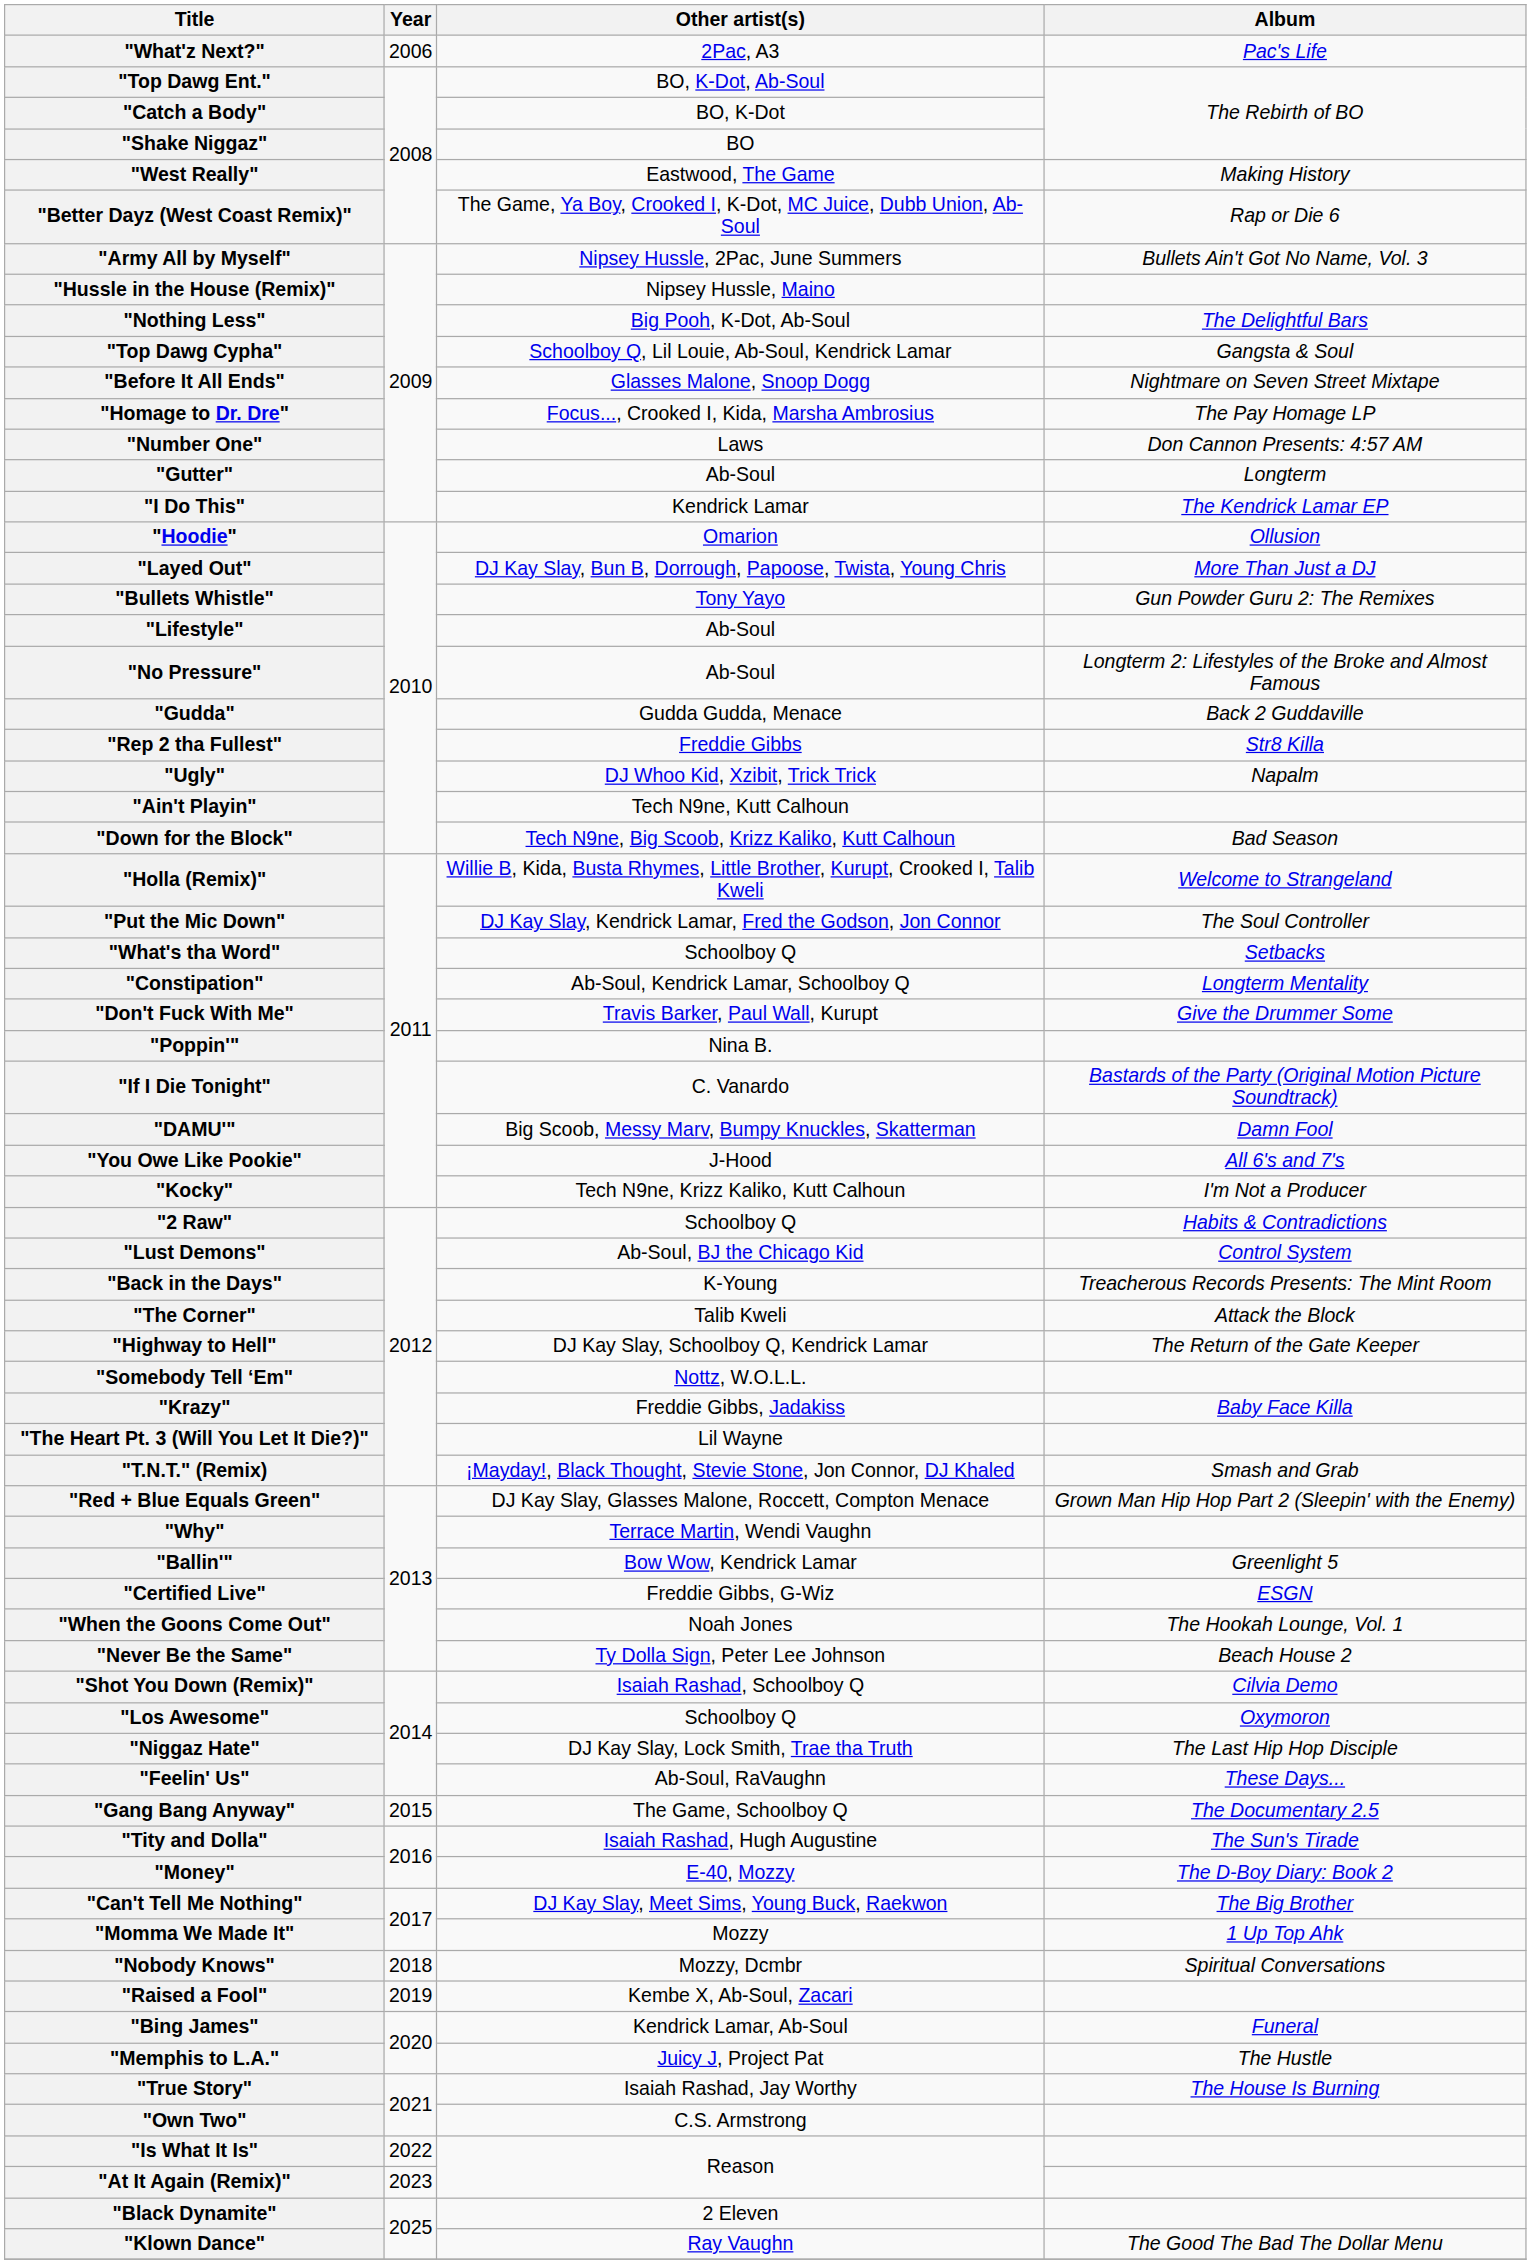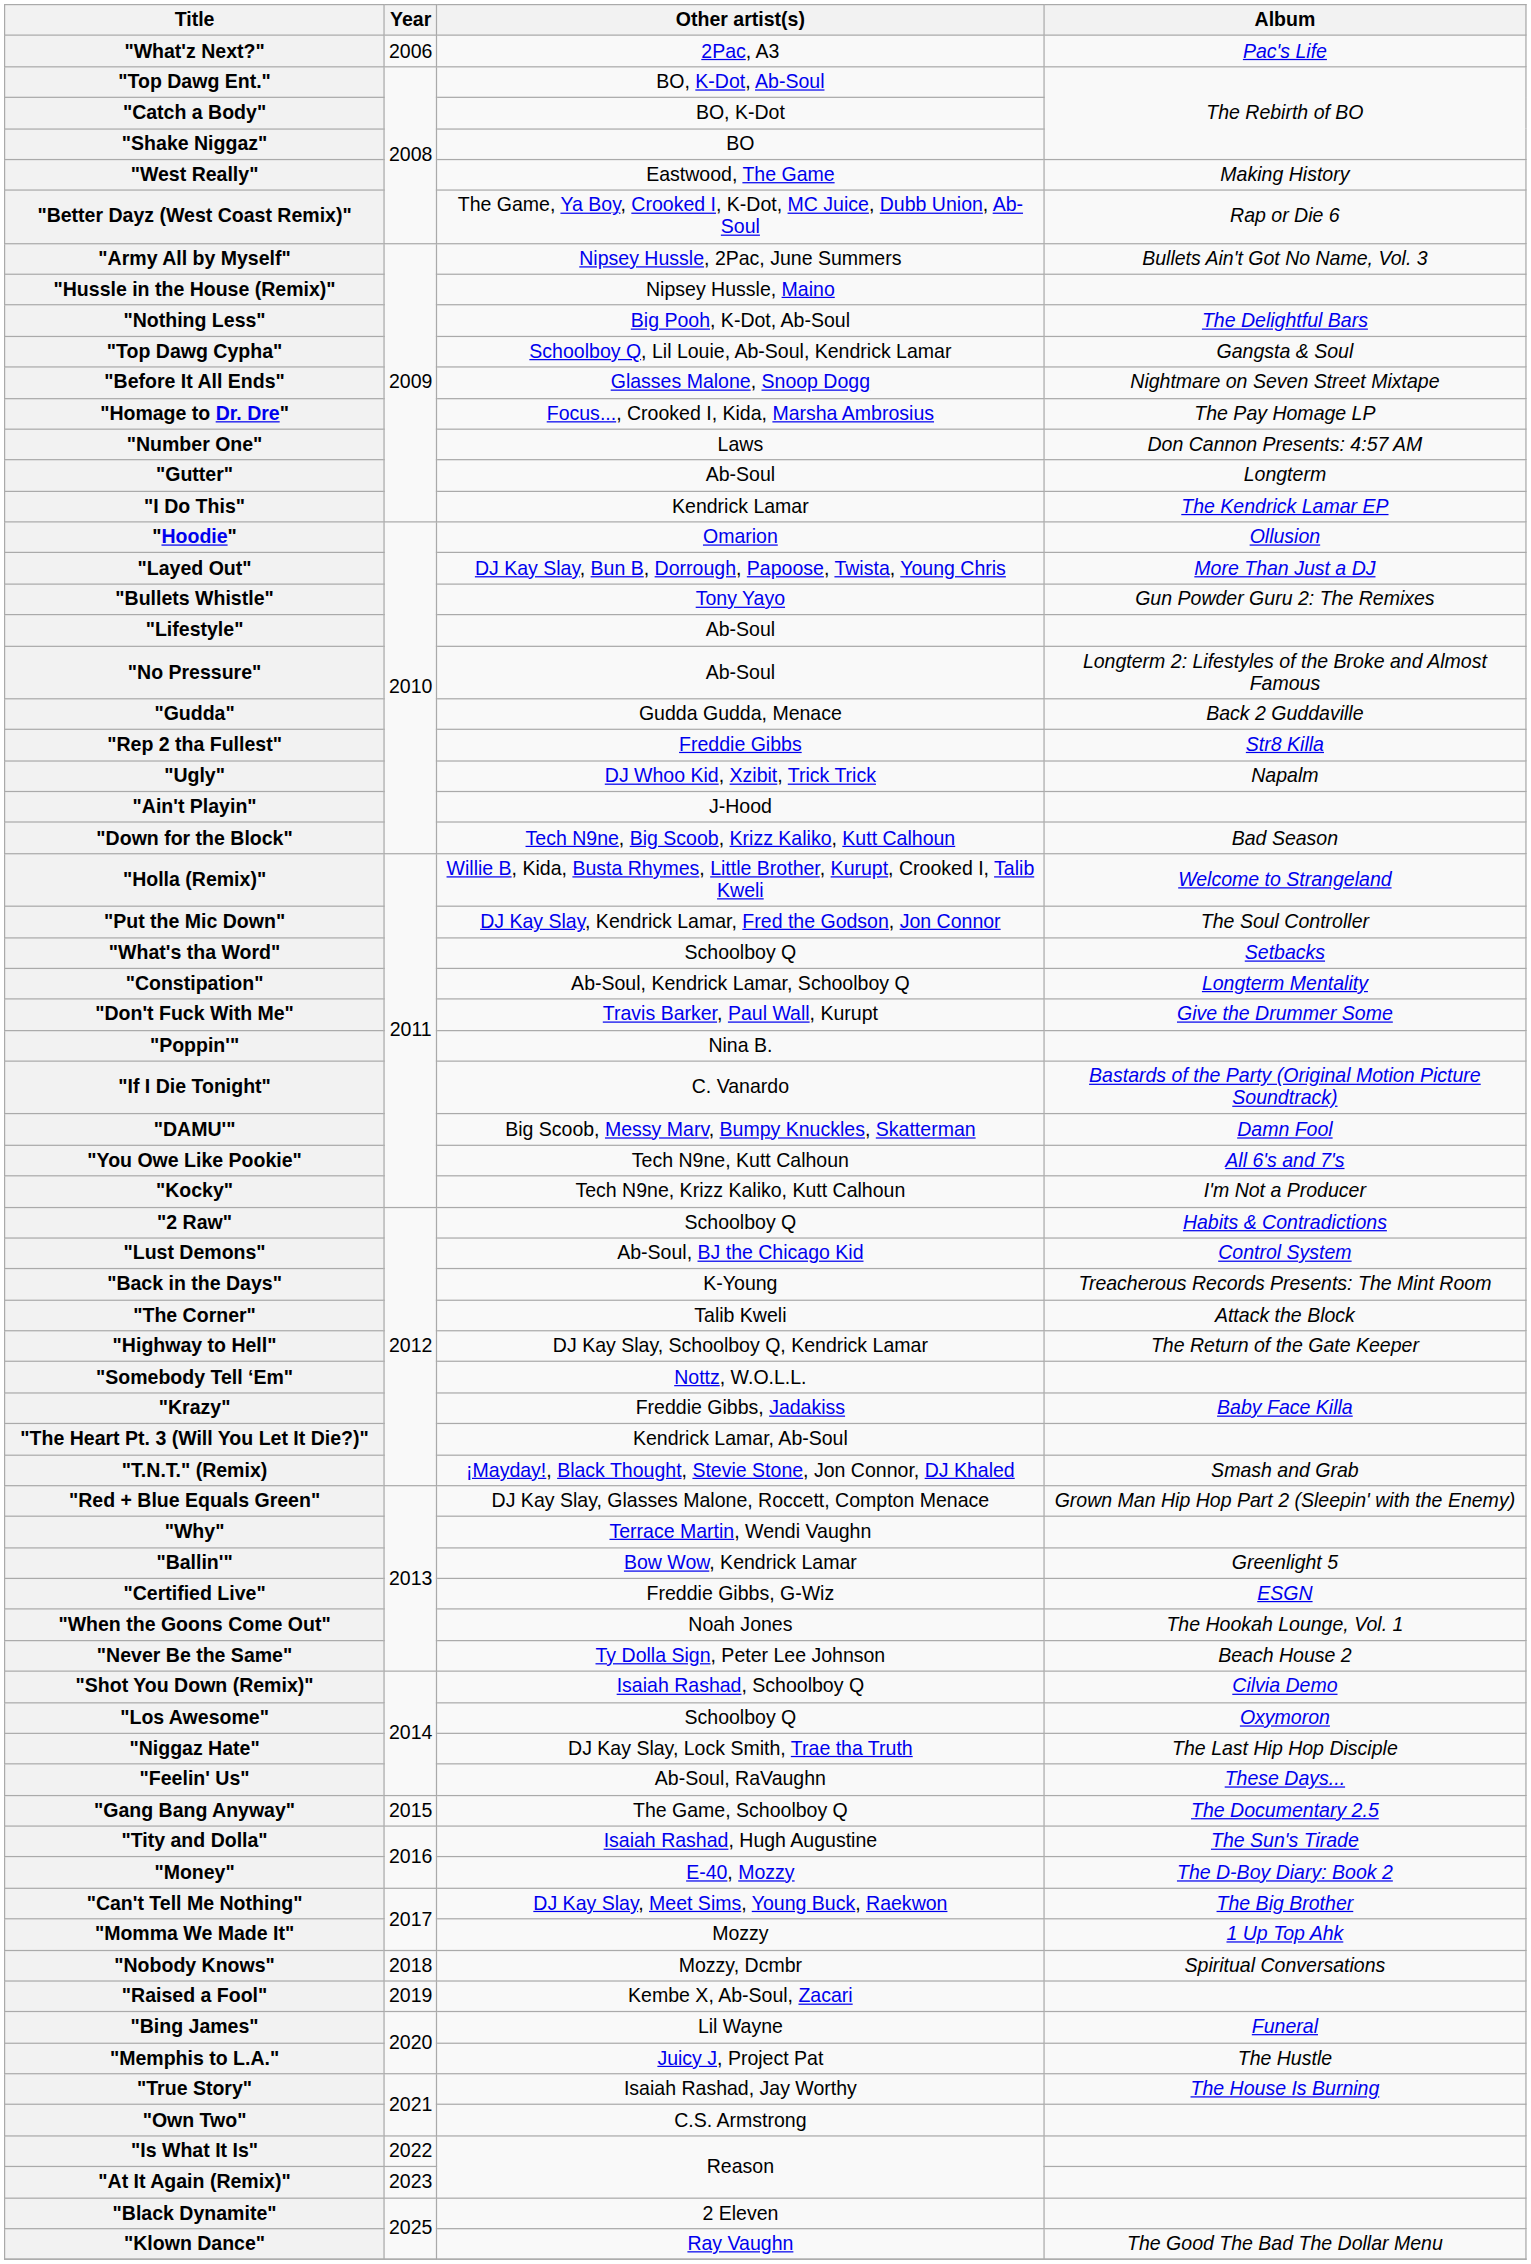"Ain't Playin" | Other artist(s): Tech N9ne, Kutt Calhoun -> J-Hood
"You Owe Like Pookie" | Other artist(s): J-Hood -> Tech N9ne, Kutt Calhoun
"The Heart Pt. 3 (Will You Let It Die?)" | Other artist(s): Lil Wayne -> Kendrick Lamar, Ab-Soul
"Bing James" | Other artist(s): Kendrick Lamar, Ab-Soul -> Lil Wayne
